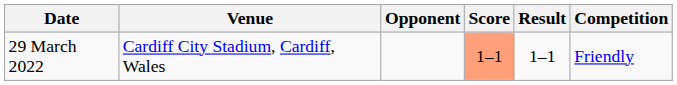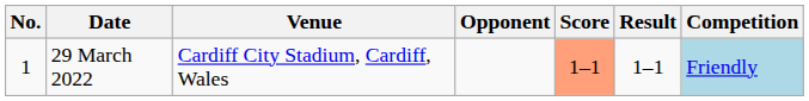+ column: No. | 1
29 March 2022 | Competition: no background -> lightblue background
